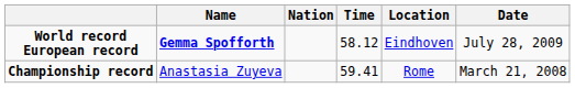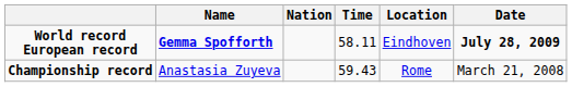World record European record | Time: 58.12 -> 58.11
World record European record | Date: normal -> bold
Championship record | Time: 59.41 -> 59.43
